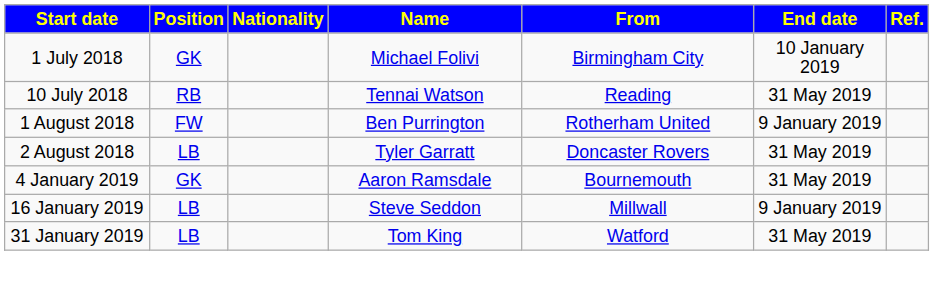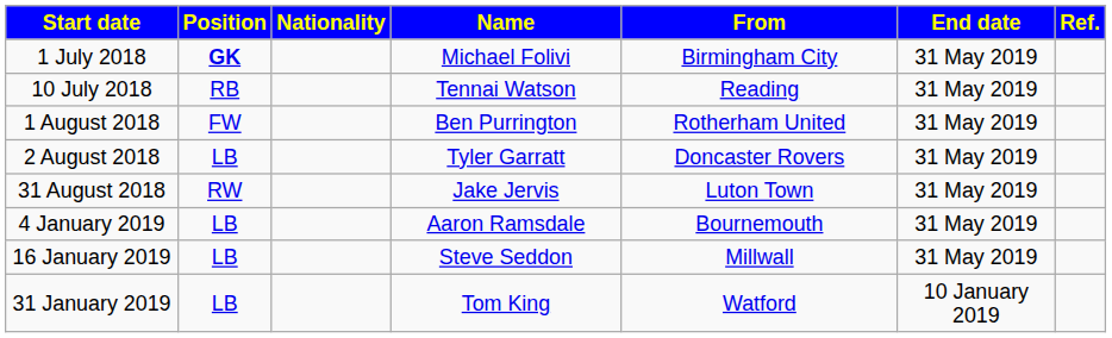1 July 2018 | Position: normal -> bold
1 July 2018 | End date: 10 January 2019 -> 31 May 2019
1 August 2018 | End date: 9 January 2019 -> 31 May 2019
+ row: 31 August 2018 | RW | Jake Jervis | Luton Town | 31 May 2019
4 January 2019 | Position: GK -> LB
16 January 2019 | End date: 9 January 2019 -> 31 May 2019
31 January 2019 | End date: 31 May 2019 -> 10 January 2019
